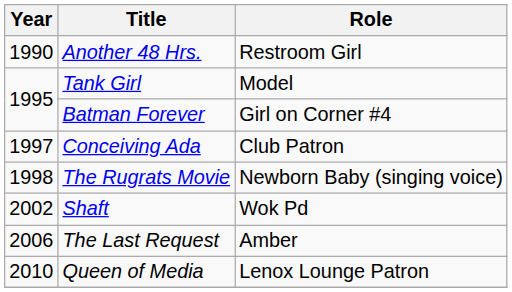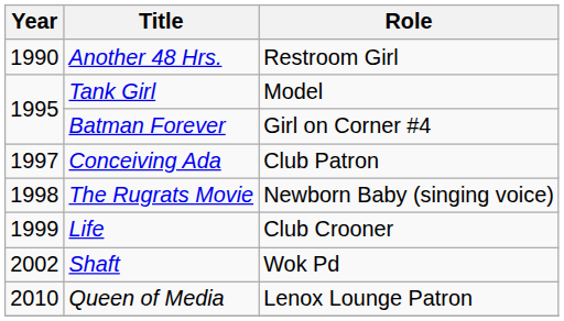+ row: 1999 | Life | Club Crooner
- row: 2006 | The Last Request | Amber
